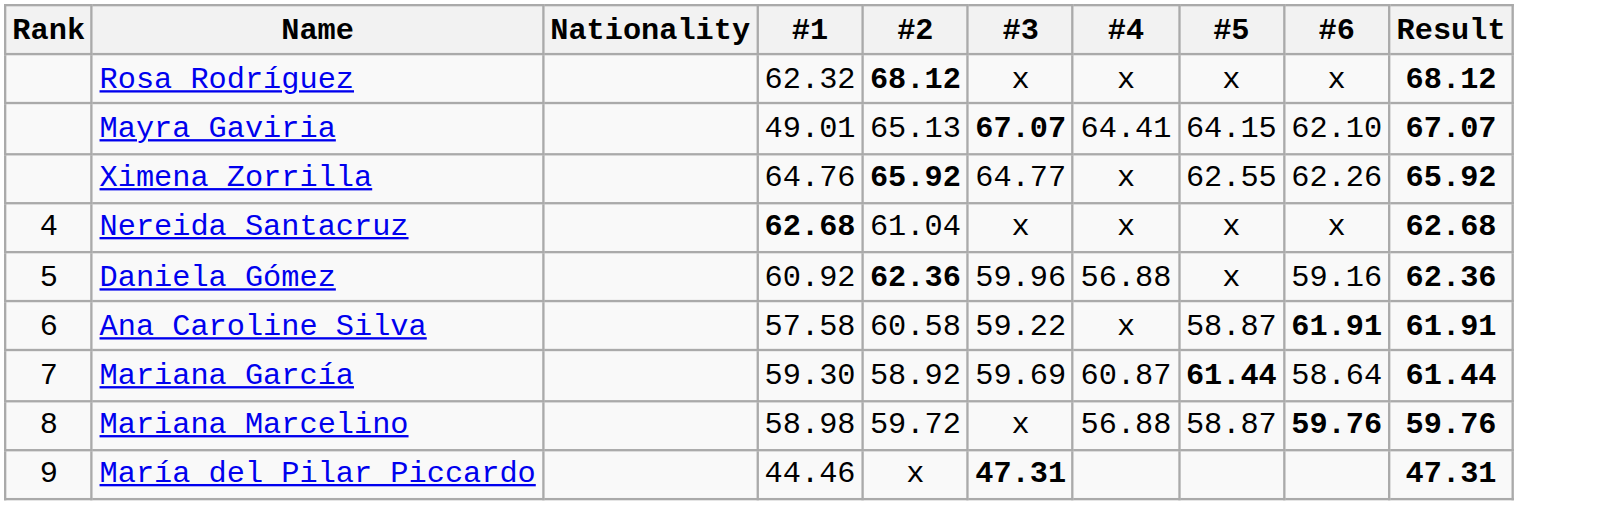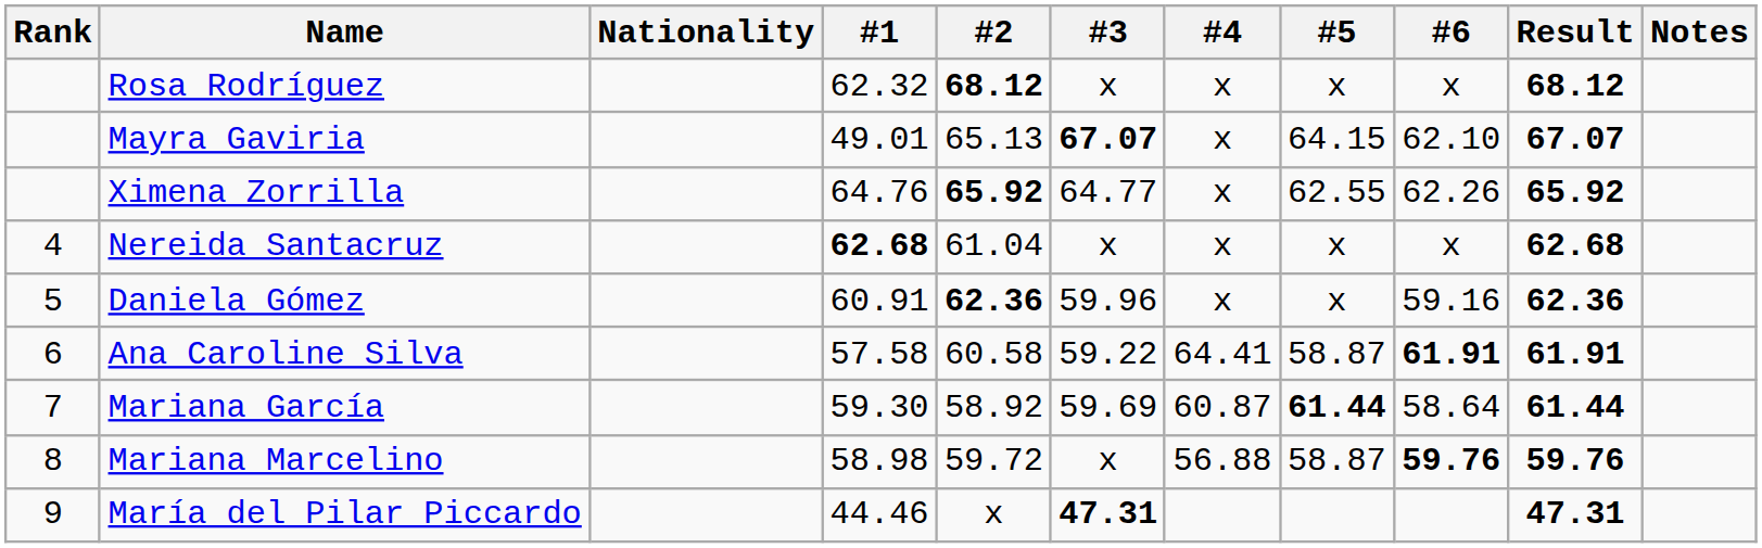+ column: Notes
Mayra Gaviria | #4: 64.41 -> x
Daniela Gómez | #1: 60.92 -> 60.91
Daniela Gómez | #4: 56.88 -> x
Ana Caroline Silva | #4: x -> 64.41
